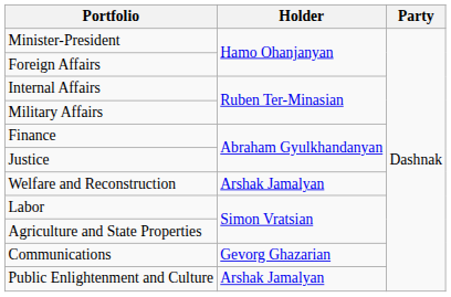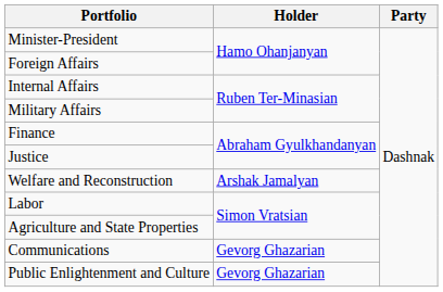Public Enlightenment and Culture | Holder: Arshak Jamalyan -> Gevorg Ghazarian
